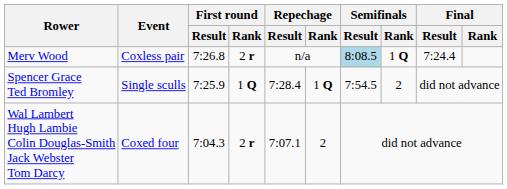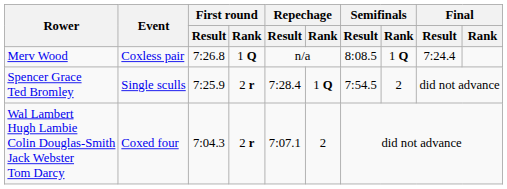Merv Wood | First round / Rank: 2 r -> 1 Q
Merv Wood | Semifinals / Result: lightblue background -> no background
Spencer Grace Ted Bromley | First round / Rank: 1 Q -> 2 r
